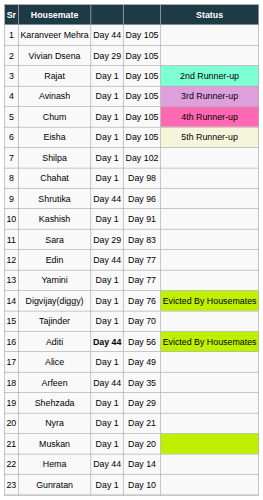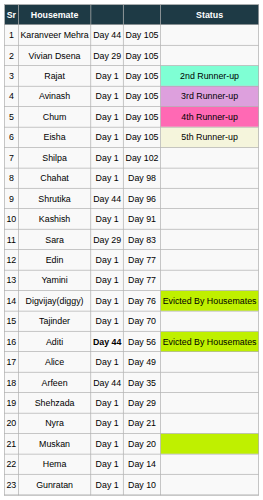Edin | column 3: Day 44 -> Day 1
Hema | column 3: Day 44 -> Day 1
